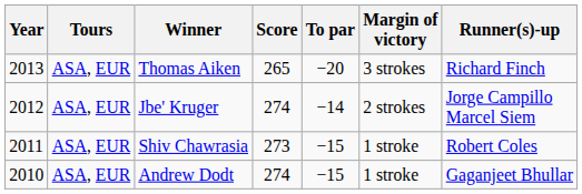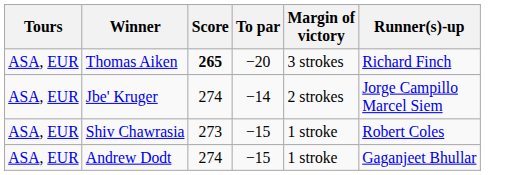- column: Year | 2013 | 2012 | 2011 | 2010
Thomas Aiken | Score: normal -> bold
